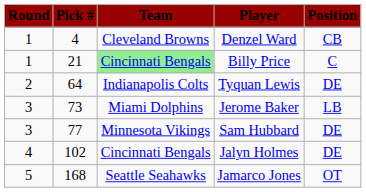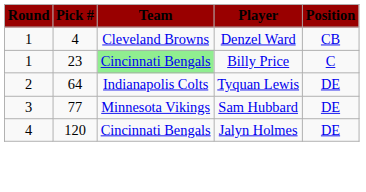Billy Price | Pick #: 21 -> 23
- row: 3 | 73 | Miami Dolphins | Jerome Baker | LB
Jalyn Holmes | Pick #: 102 -> 120
- row: 5 | 168 | Seattle Seahawks | Jamarco Jones | OT
